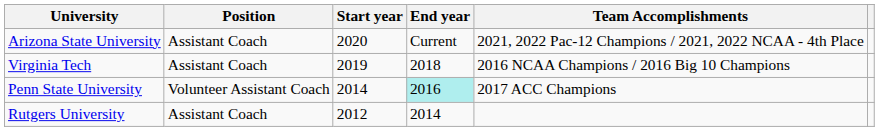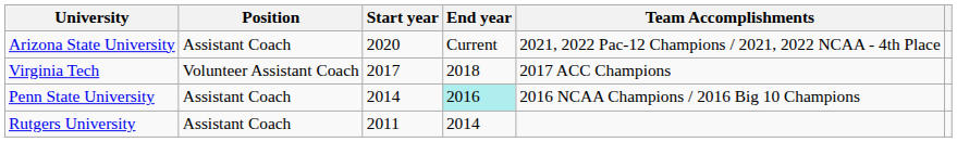Virginia Tech | Position: Assistant Coach -> Volunteer Assistant Coach
Virginia Tech | Start year: 2019 -> 2017
Virginia Tech | Team Accomplishments: 2016 NCAA Champions / 2016 Big 10 Champions -> 2017 ACC Champions
Penn State University | Position: Volunteer Assistant Coach -> Assistant Coach
Penn State University | Team Accomplishments: 2017 ACC Champions -> 2016 NCAA Champions / 2016 Big 10 Champions
Rutgers University | Start year: 2012 -> 2011
